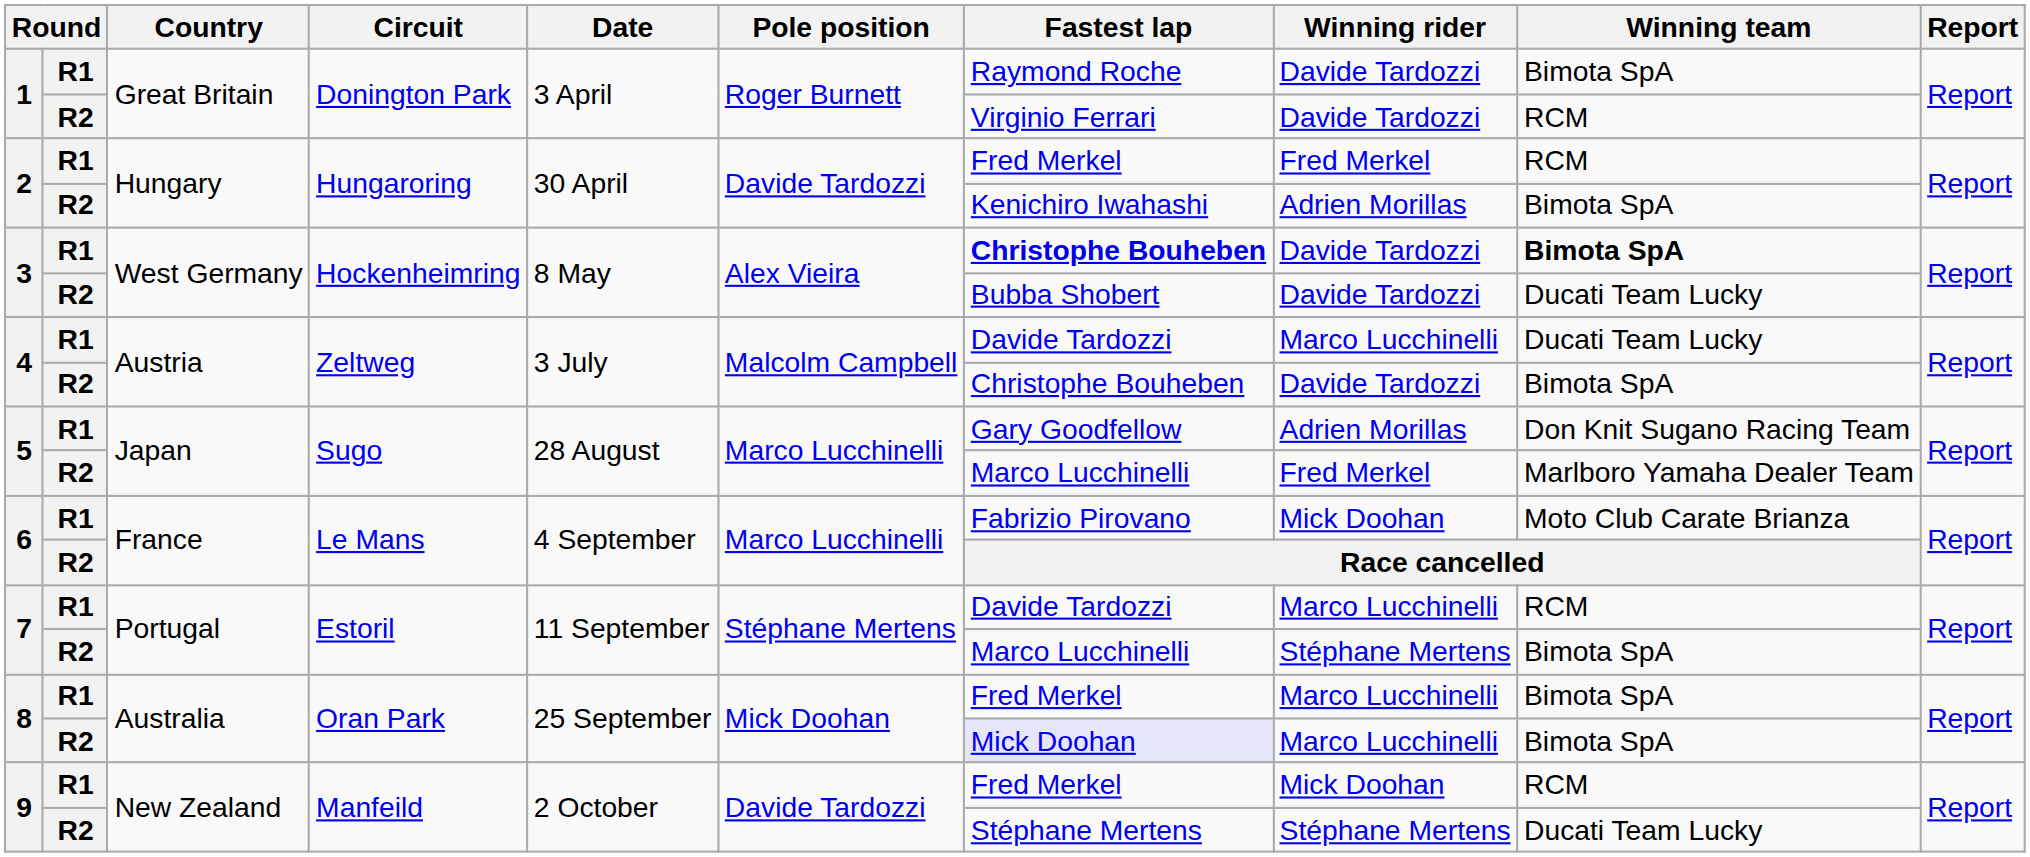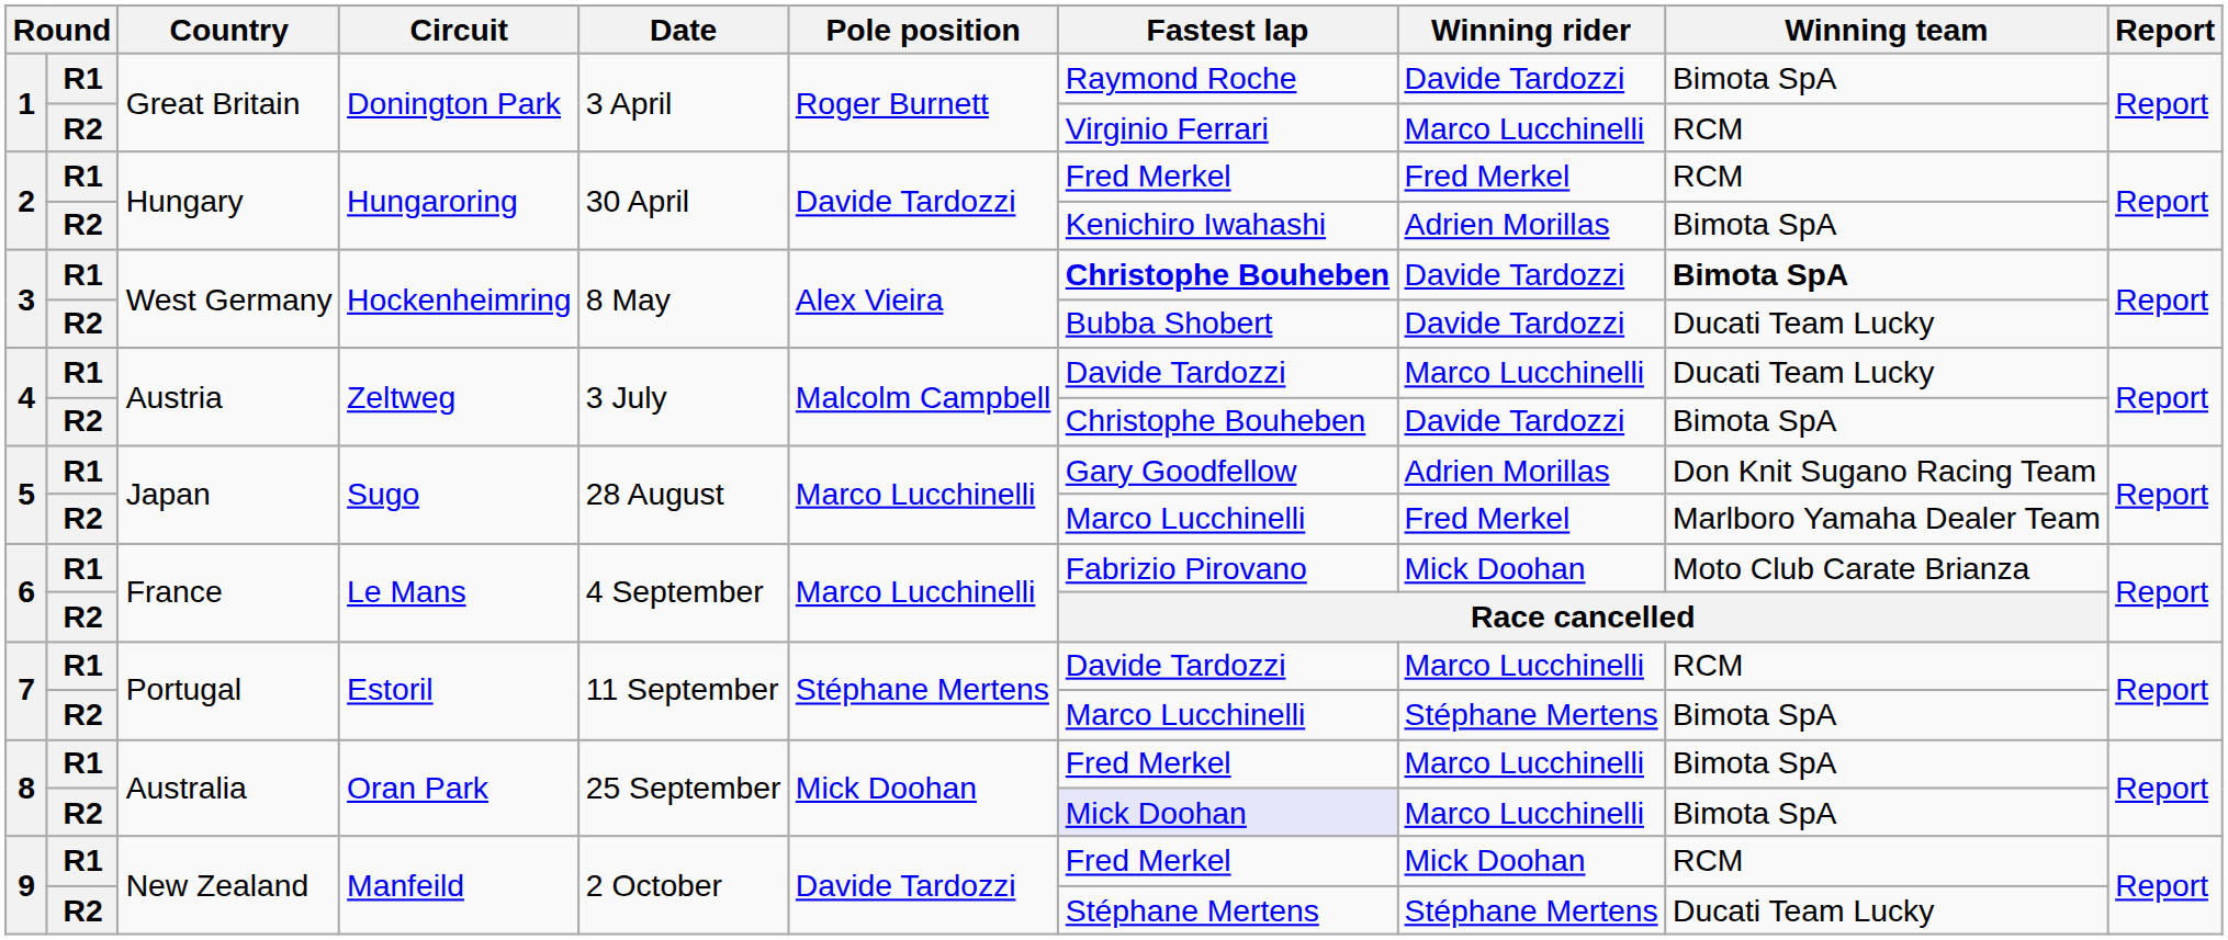1 / R2 | Winning rider: Davide Tardozzi -> Marco Lucchinelli
